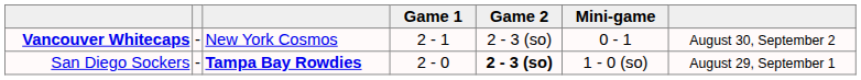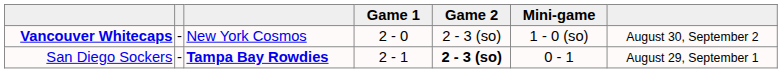Vancouver Whitecaps | Game 1: 2 - 1 -> 2 - 0
Vancouver Whitecaps | Mini-game: 0 - 1 -> 1 - 0 (so)
San Diego Sockers | Game 1: 2 - 0 -> 2 - 1
San Diego Sockers | Mini-game: 1 - 0 (so) -> 0 - 1
